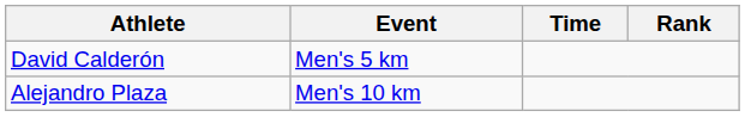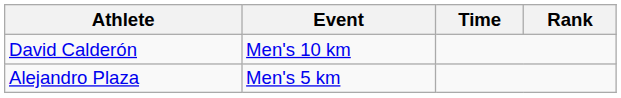David Calderón | Event: Men's 5 km -> Men's 10 km
Alejandro Plaza | Event: Men's 10 km -> Men's 5 km
